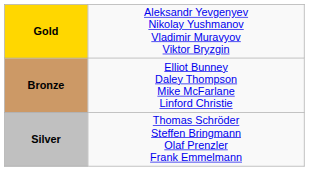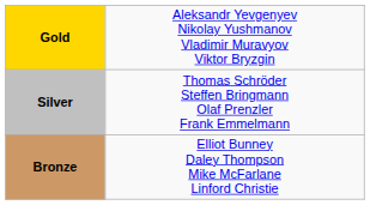rows swapped: Silver <-> Bronze
